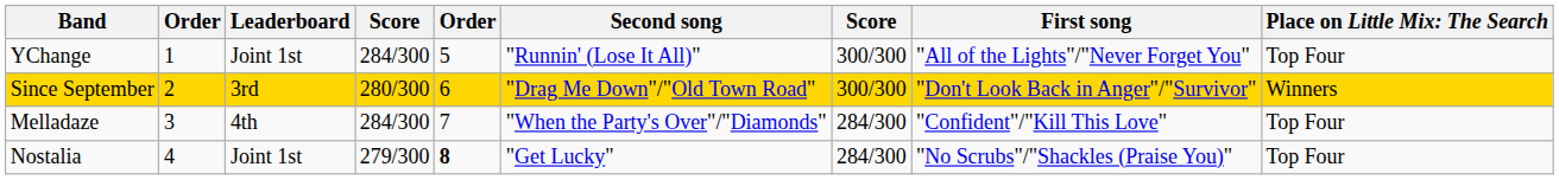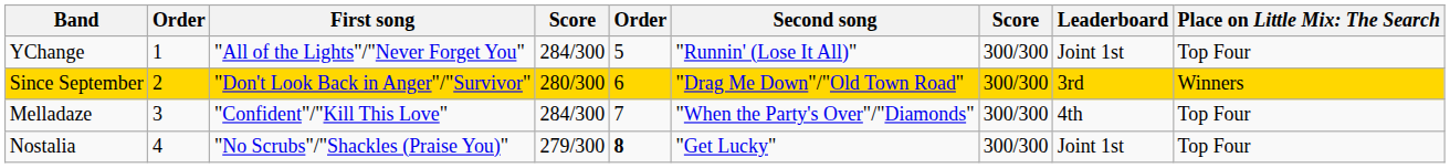columns swapped: First song <-> Leaderboard
Melladaze | column 7: 284/300 -> 300/300
Nostalia | column 7: 284/300 -> 300/300
